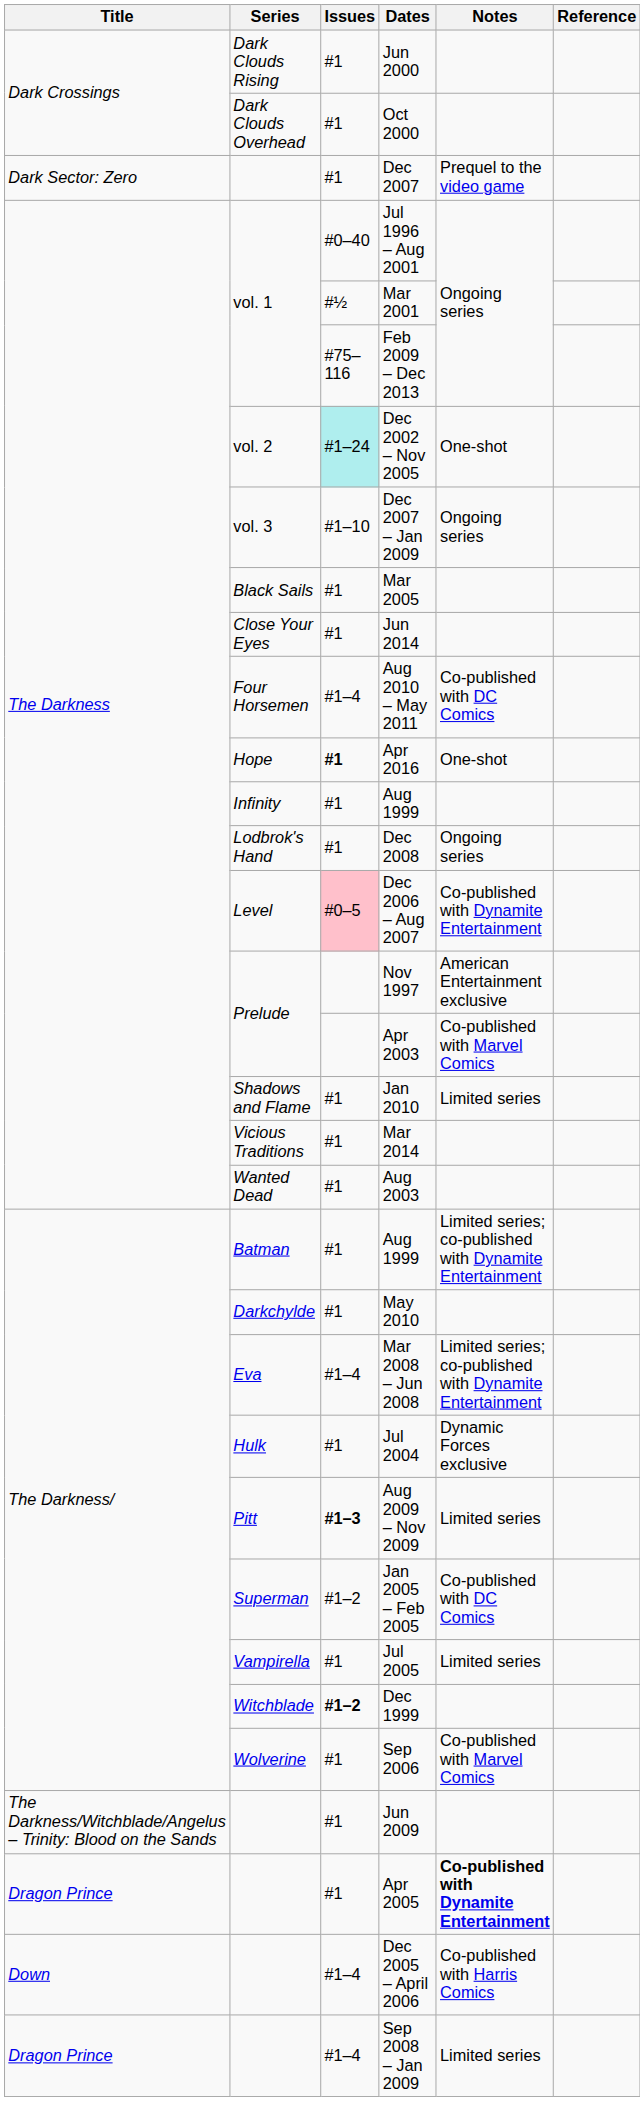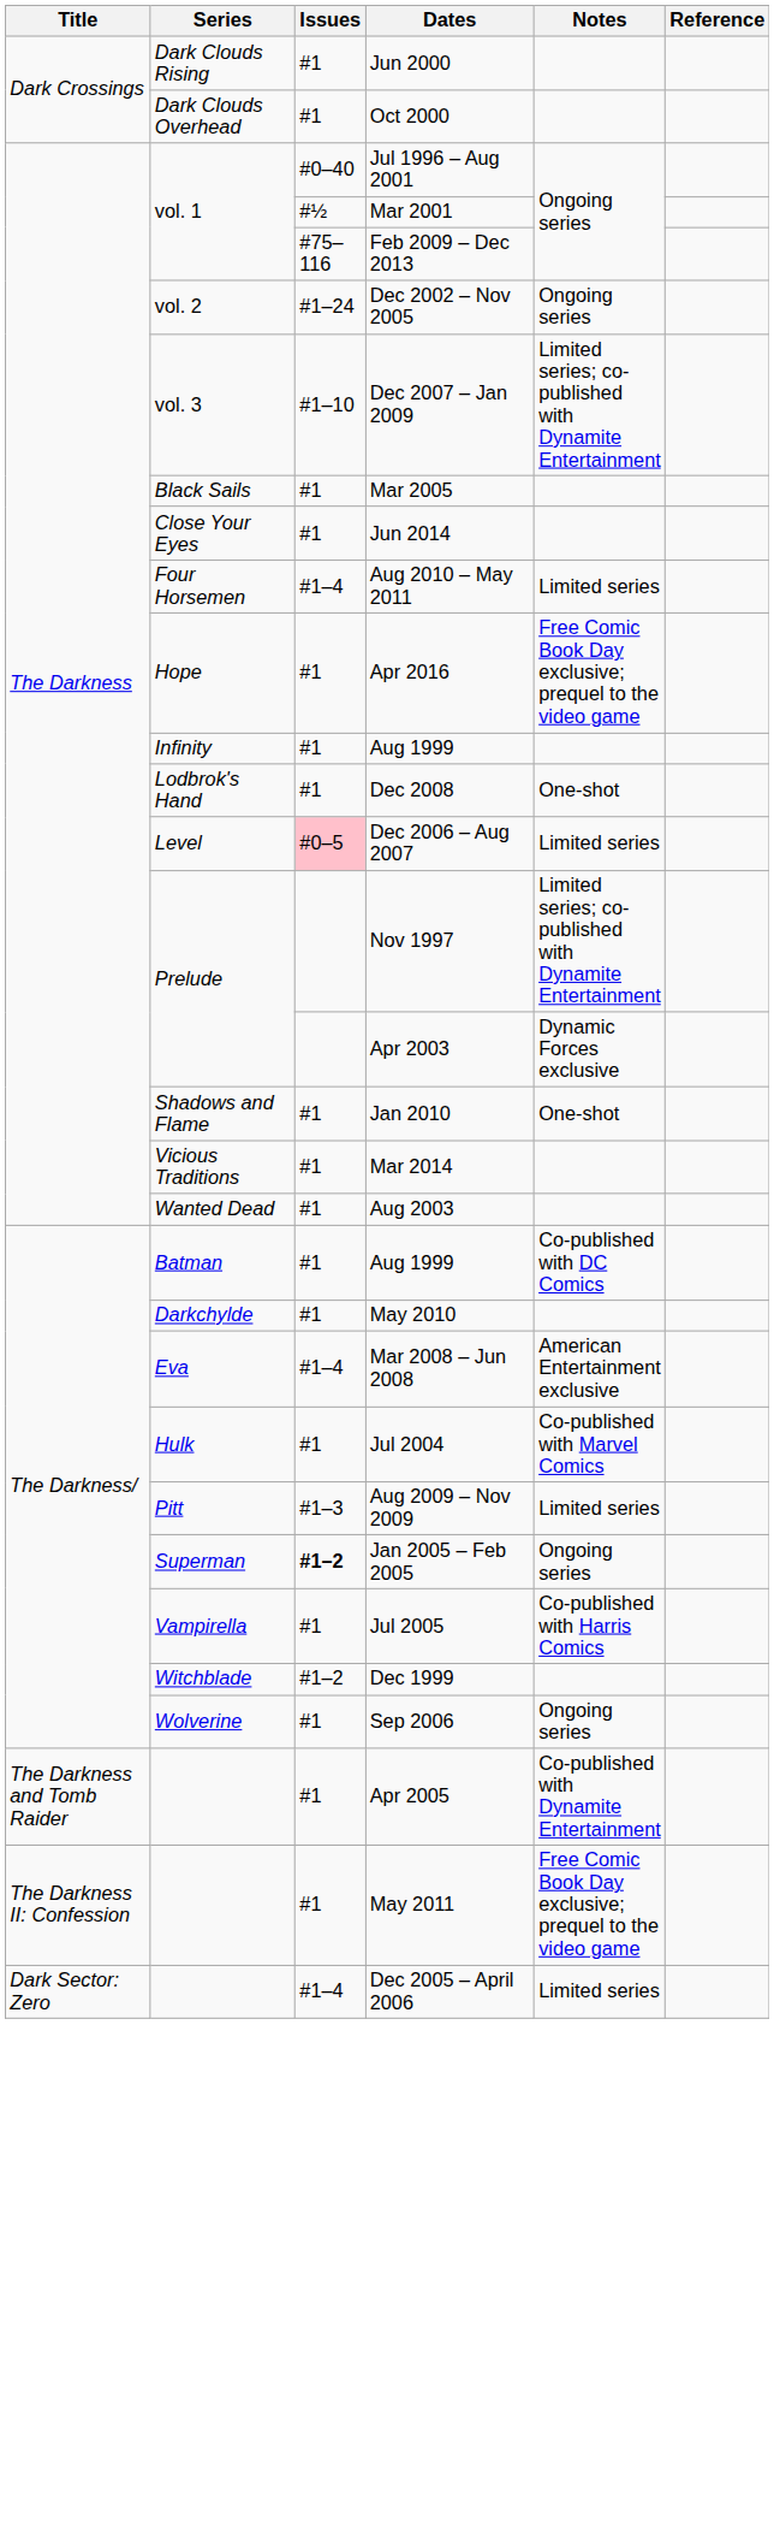- row: Dark Sector: Zero | #1 | Dec 2007 | Prequel to the video game
Dec 2002 – Nov 2005 | Issues: paleturquoise background -> no background
Dec 2002 – Nov 2005 | Notes: One-shot -> Ongoing series
Dec 2007 – Jan 2009 | Notes: Ongoing series -> Limited series; co-published with Dynamite Entertainment
Aug 2010 – May 2011 | Notes: Co-published with DC Comics -> Limited series
Apr 2016 | Issues: bold -> normal
Apr 2016 | Notes: One-shot -> Free Comic Book Day exclusive; prequel to the video game
Dec 2008 | Notes: Ongoing series -> One-shot
Dec 2006 – Aug 2007 | Notes: Co-published with Dynamite Entertainment -> Limited series
Nov 1997 | Notes: American Entertainment exclusive -> Limited series; co-published with Dynamite Entertainment
Apr 2003 | Notes: Co-published with Marvel Comics -> Dynamic Forces exclusive
Jan 2010 | Notes: Limited series -> One-shot
Batman / Aug 1999 | Notes: Limited series; co-published with Dynamite Entertainment -> Co-published with DC Comics
Mar 2008 – Jun 2008 | Notes: Limited series; co-published with Dynamite Entertainment -> American Entertainment exclusive
Jul 2004 | Notes: Dynamic Forces exclusive -> Co-published with Marvel Comics
Aug 2009 – Nov 2009 | Issues: bold -> normal
Jan 2005 – Feb 2005 | Issues: normal -> bold
Jan 2005 – Feb 2005 | Notes: Co-published with DC Comics -> Ongoing series
Jul 2005 | Notes: Limited series -> Co-published with Harris Comics
Dec 1999 | Issues: bold -> normal
Sep 2006 | Notes: Co-published with Marvel Comics -> Ongoing series
- row: The Darkness/Witchblade/Angelus – Trinity: Blood on the Sands | #1 | Jun 2009
Apr 2005 | Title: Dragon Prince -> The Darkness and Tomb Raider
Apr 2005 | Notes: bold -> normal
+ row: The Darkness II: Confession | #1 | May 2011 | Free Comic Book Day exclusive; prequel to the video game
Dec 2005 – April 2006 | Title: Down -> Dark Sector: Zero
Dec 2005 – April 2006 | Notes: Co-published with Harris Comics -> Limited series
- row: Dragon Prince | #1–4 | Sep 2008 – Jan 2009 | Limited series
